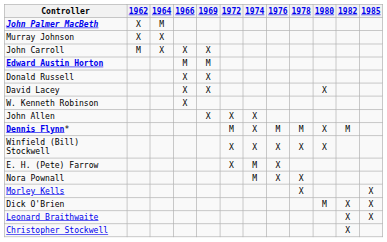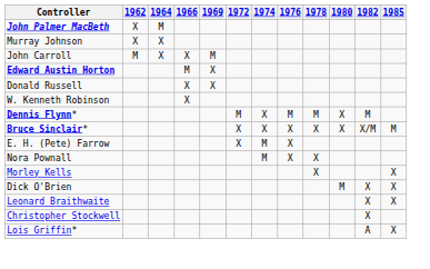John Carroll | 1969: X -> M
Edward Austin Horton | 1969: M -> X
- row: David Lacey | X | X | X
- row: John Allen | X | X | X
+ row: Bruce Sinclair* | X | X | X | X | X | X/M | M
- row: Winfield (Bill) Stockwell | X | X | X | X | X
+ row: Lois Griffin* | A | X
